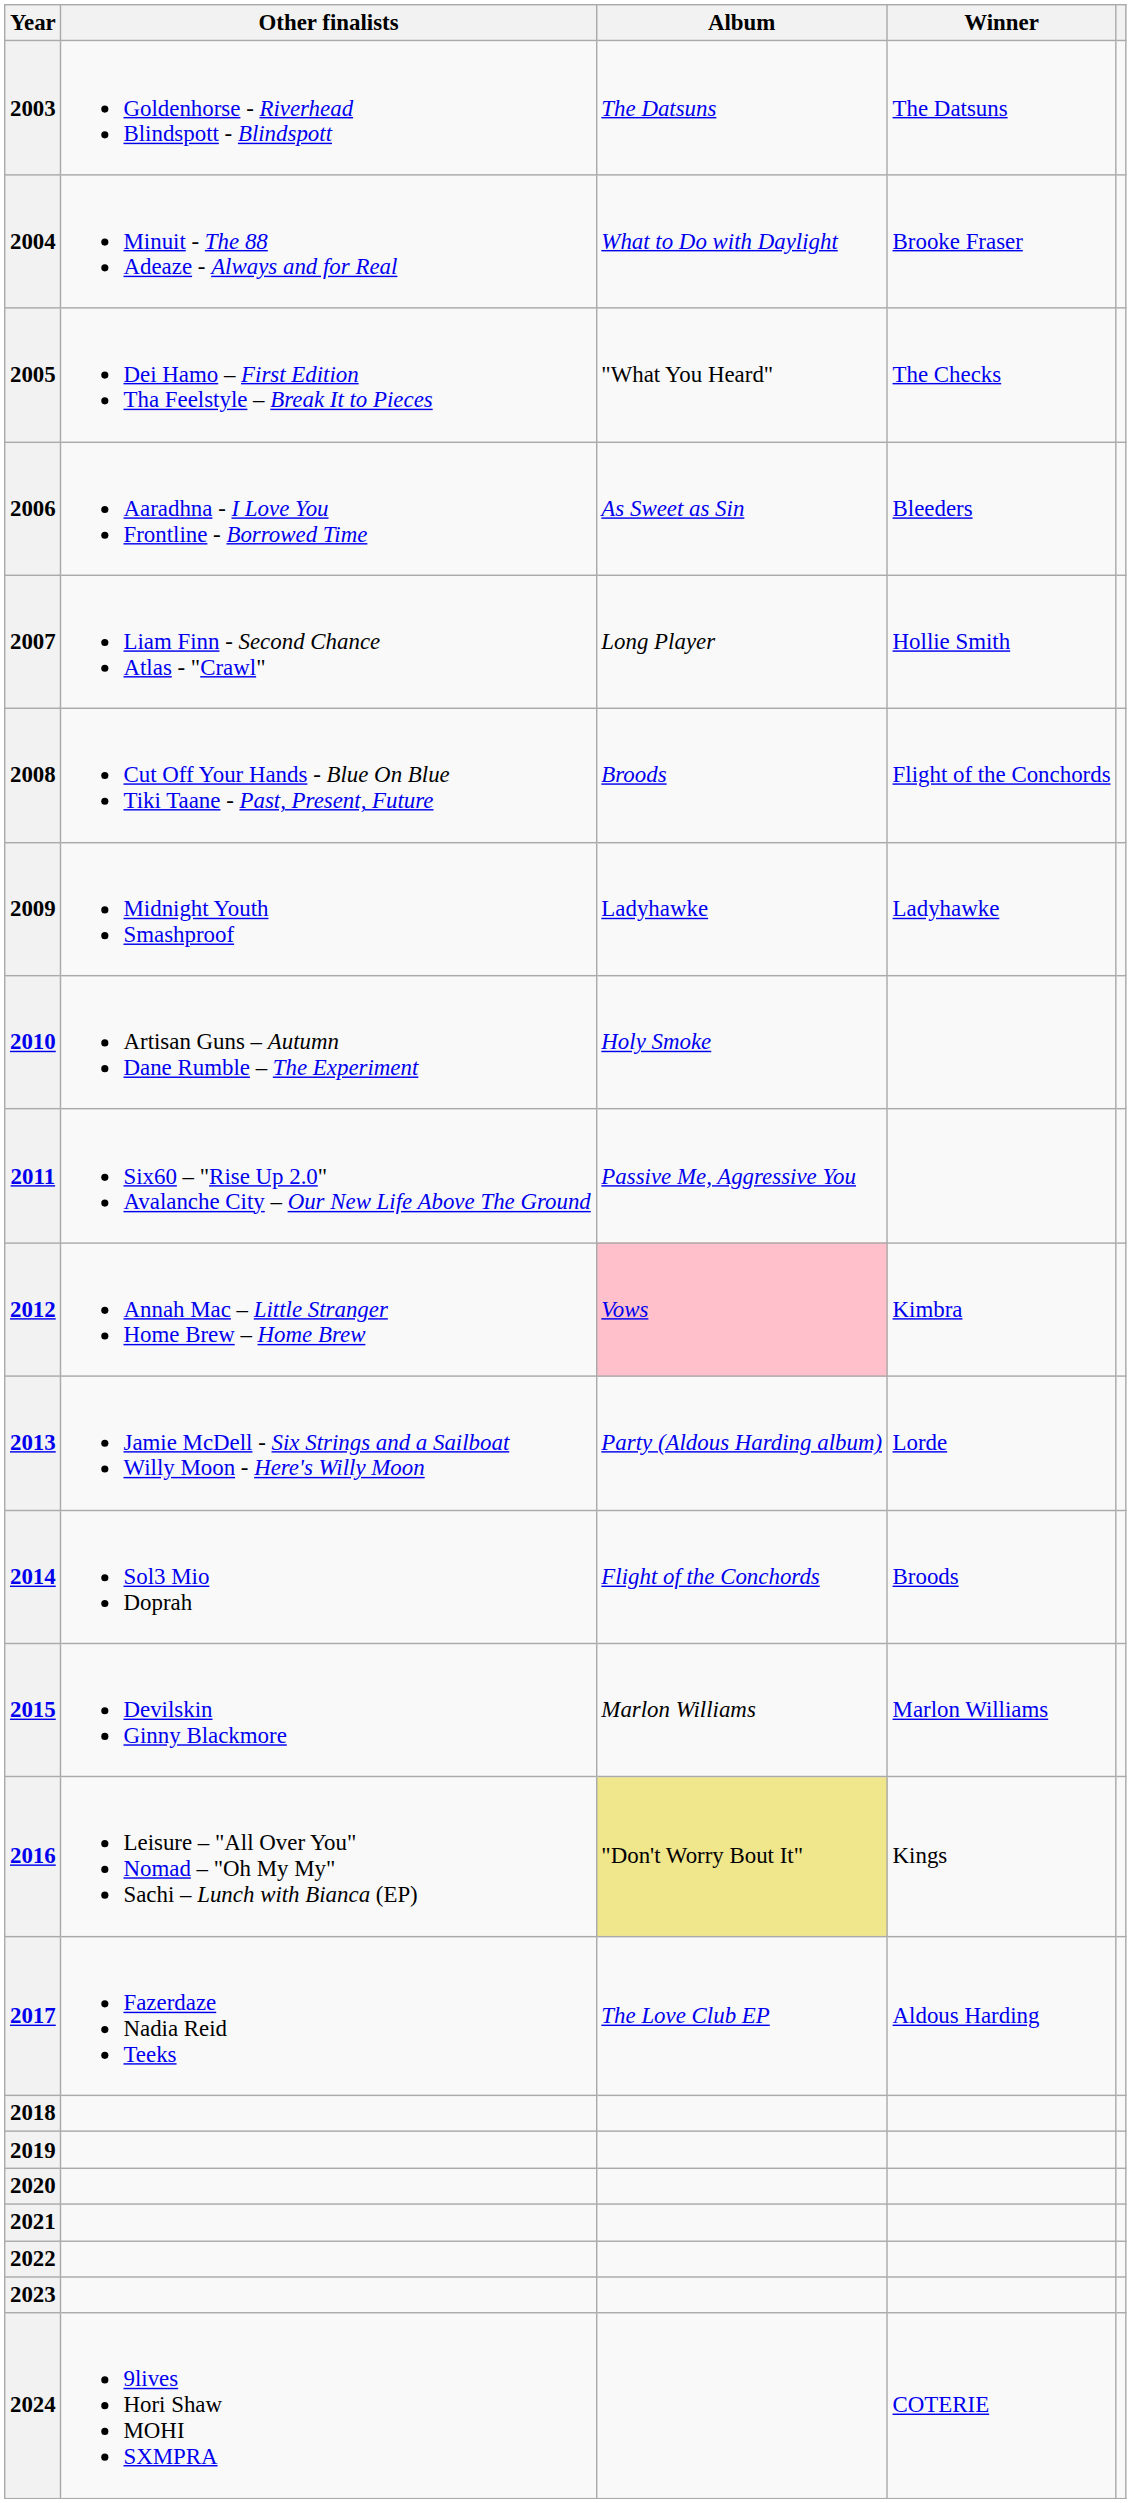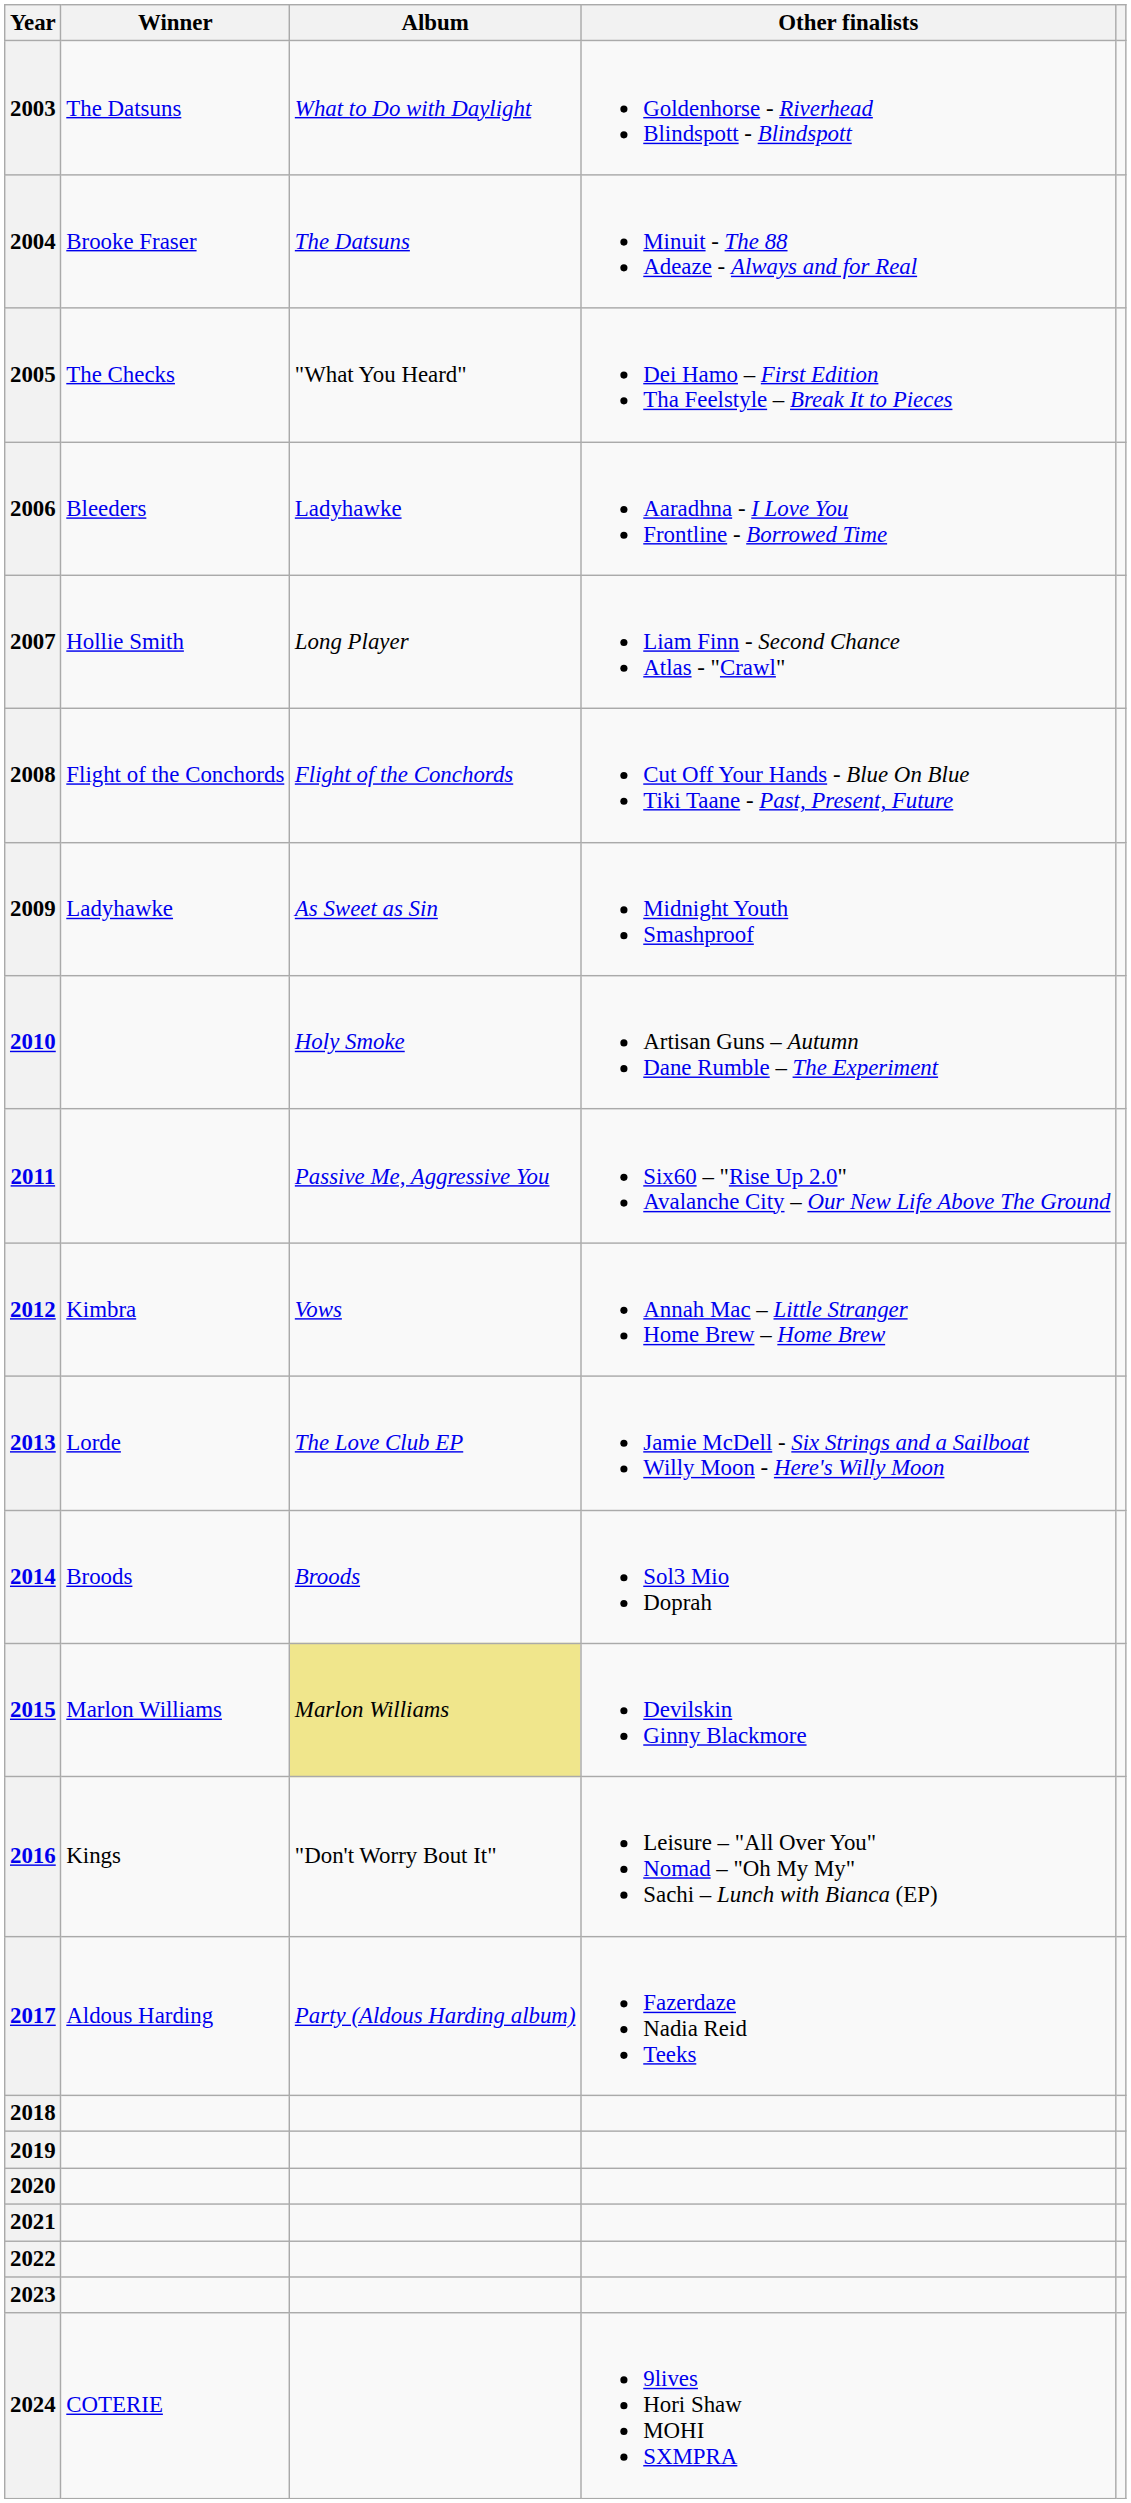columns swapped: Winner <-> Other finalists
2003 | Album: The Datsuns -> What to Do with Daylight
2004 | Album: What to Do with Daylight -> The Datsuns
2006 | Album: As Sweet as Sin -> Ladyhawke
2008 | Album: Broods -> Flight of the Conchords
2009 | Album: Ladyhawke -> As Sweet as Sin
2012 | Album: pink background -> no background
2013 | Album: Party (Aldous Harding album) -> The Love Club EP
2014 | Album: Flight of the Conchords -> Broods
2015 | Album: no background -> khaki background
2016 | Album: khaki background -> no background
2017 | Album: The Love Club EP -> Party (Aldous Harding album)
